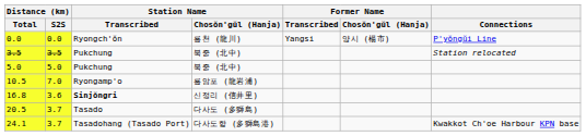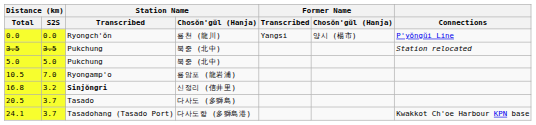16.8 | Distance (km) / S2S: 3.6 -> 3.2
